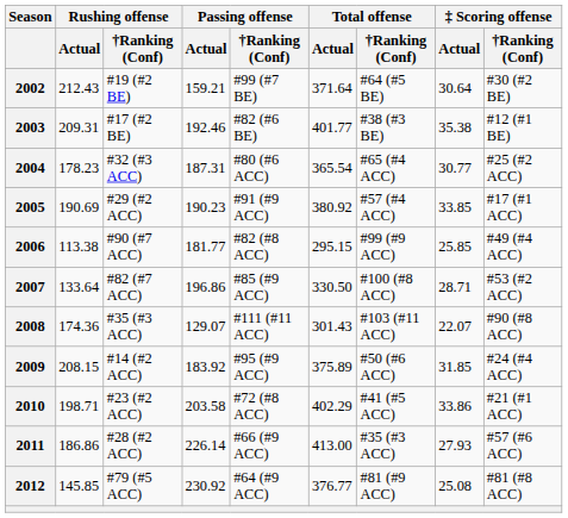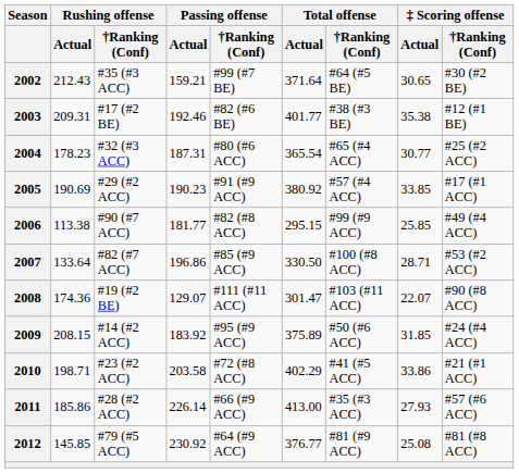2002 | Rushing offense / †Ranking (Conf): #19 (#2 BE) -> #35 (#3 ACC)
2002 | ‡ Scoring offense / Actual: 30.64 -> 30.65
2008 | Rushing offense / †Ranking (Conf): #35 (#3 ACC) -> #19 (#2 BE)
2008 | Total offense / Actual: 301.43 -> 301.47
2011 | Rushing offense / Actual: 186.86 -> 185.86
